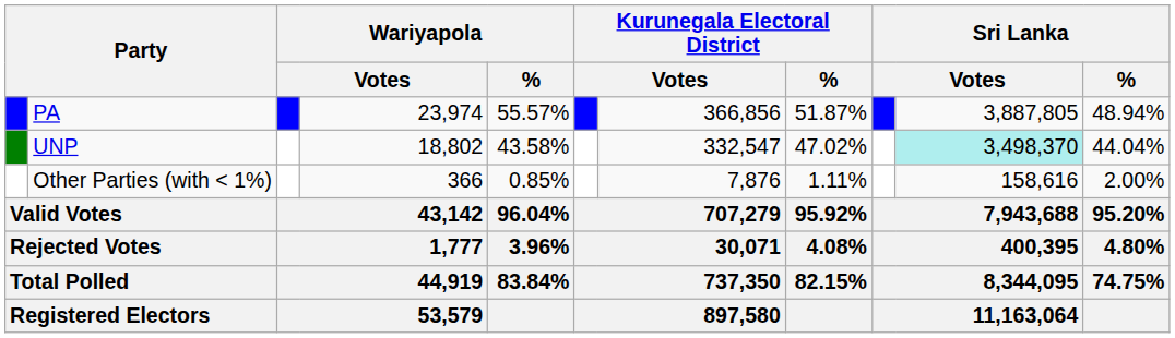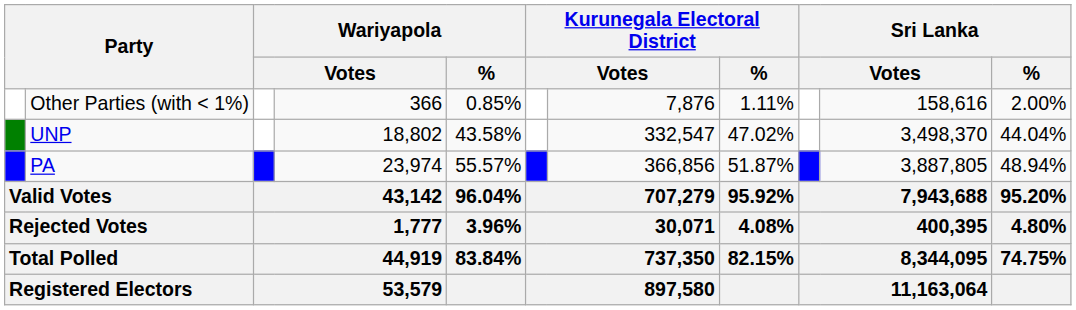rows swapped: PA <-> Other Parties (with < 1%)
UNP | column 10: paleturquoise background -> no background
